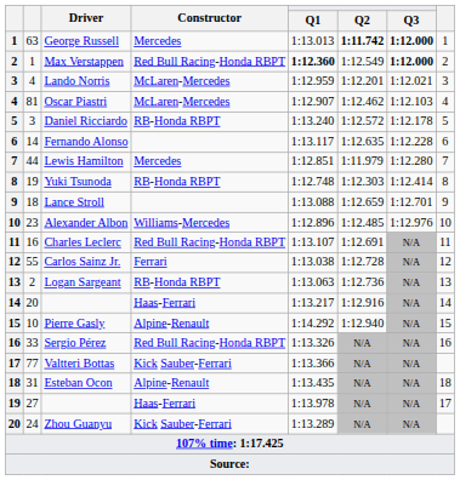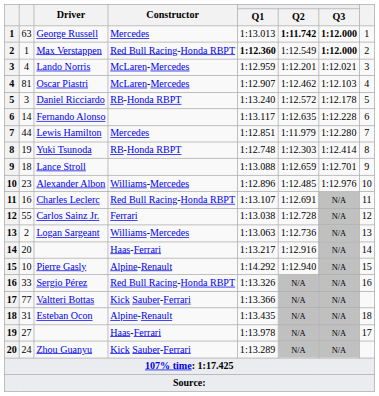Logan Sargeant | Constructor: RB-Honda RBPT -> Williams-Mercedes
